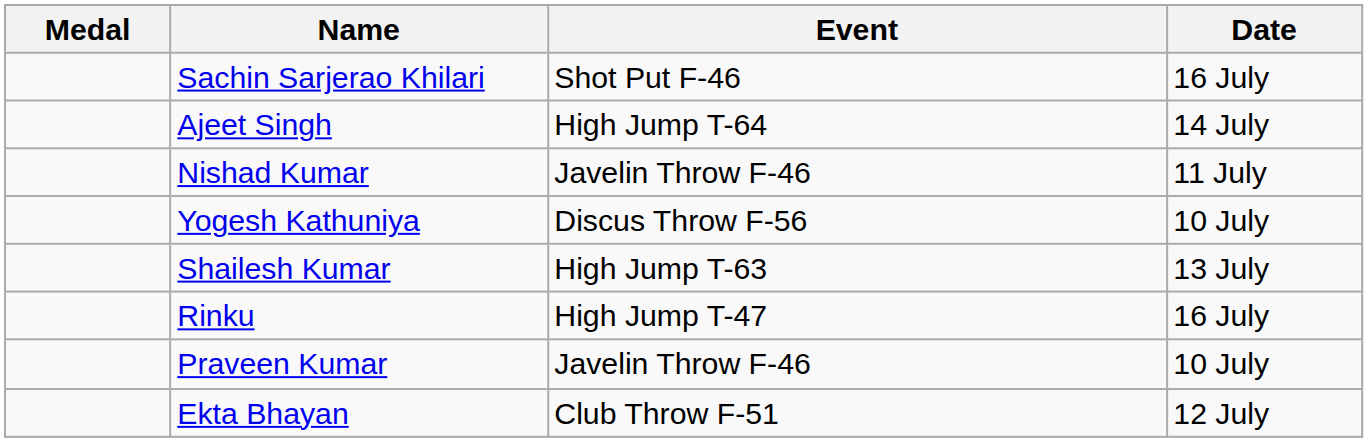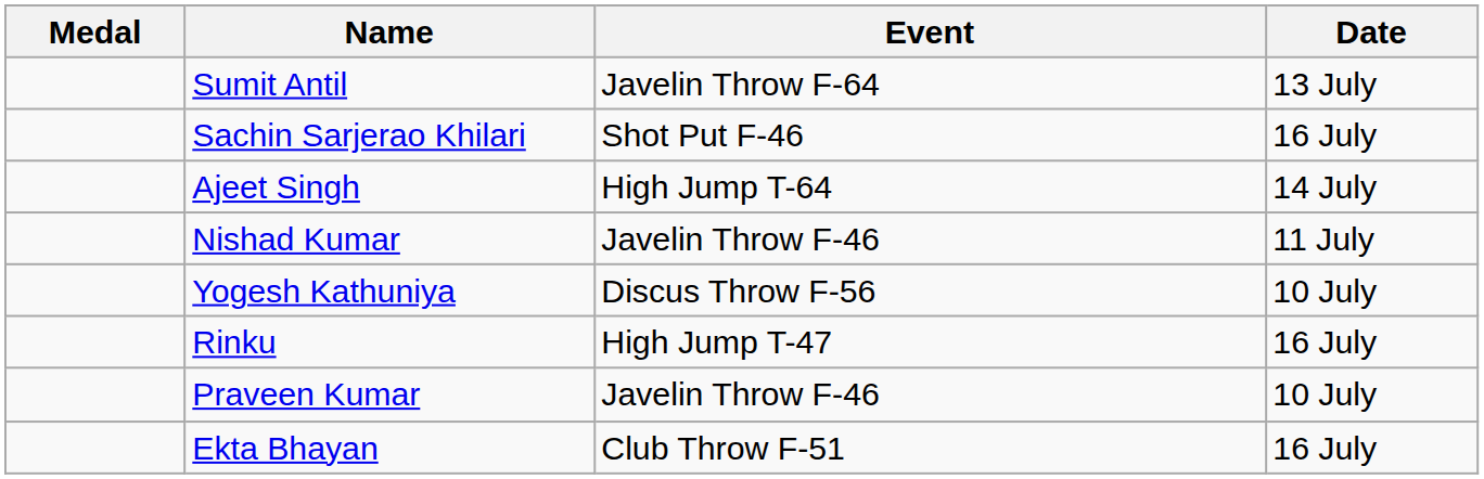+ row: Sumit Antil | Javelin Throw F-64 | 13 July
- row: Shailesh Kumar | High Jump T-63 | 13 July
Ekta Bhayan | Date: 12 July -> 16 July
